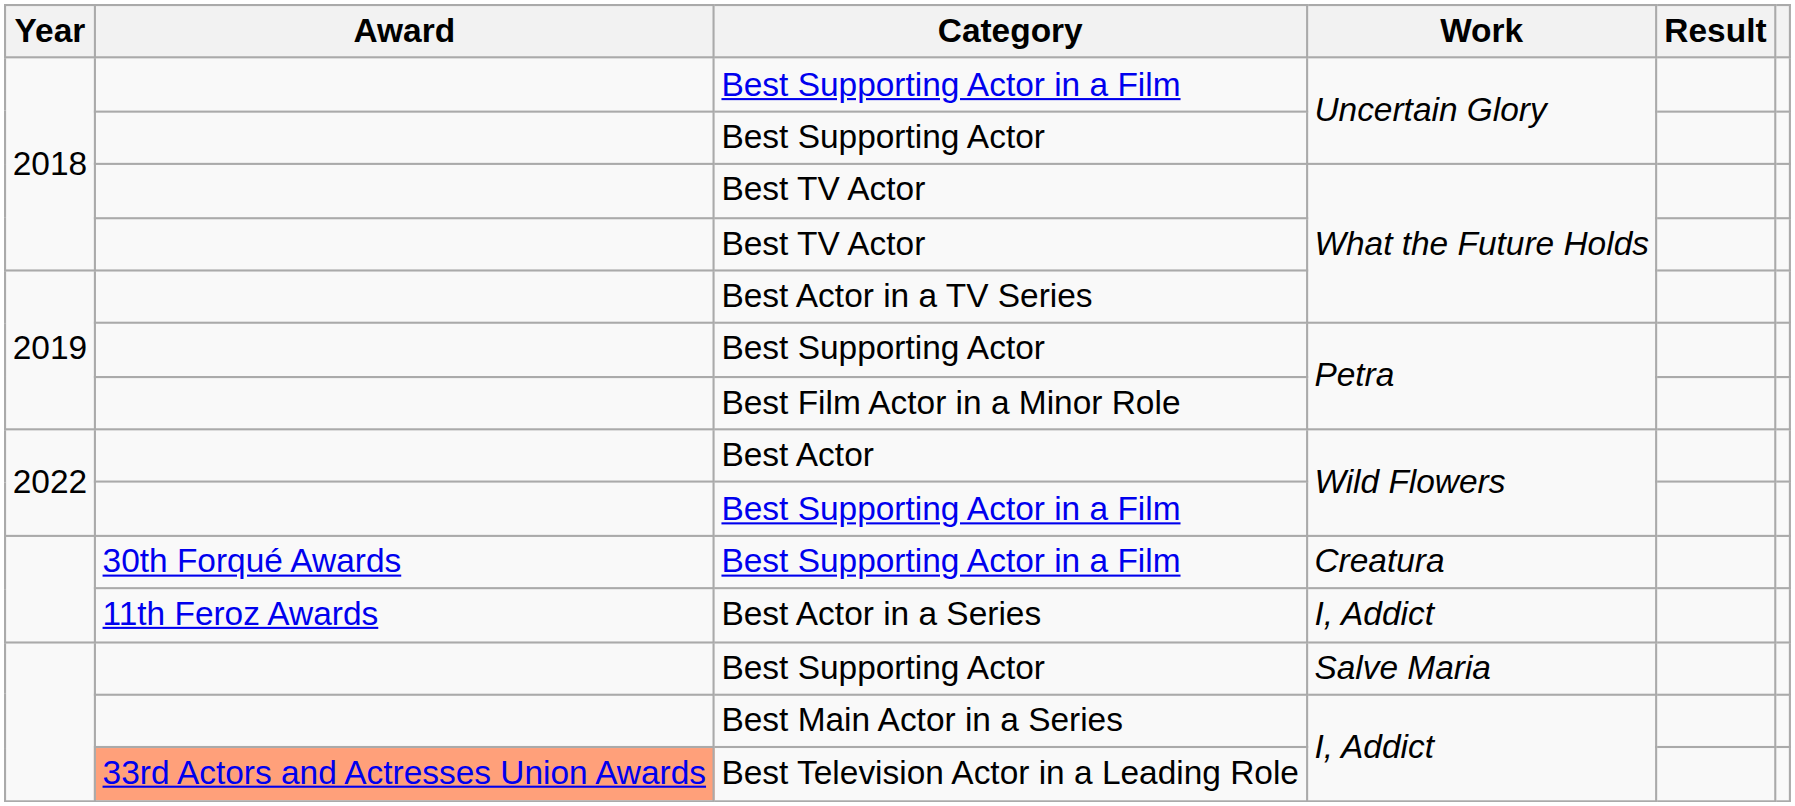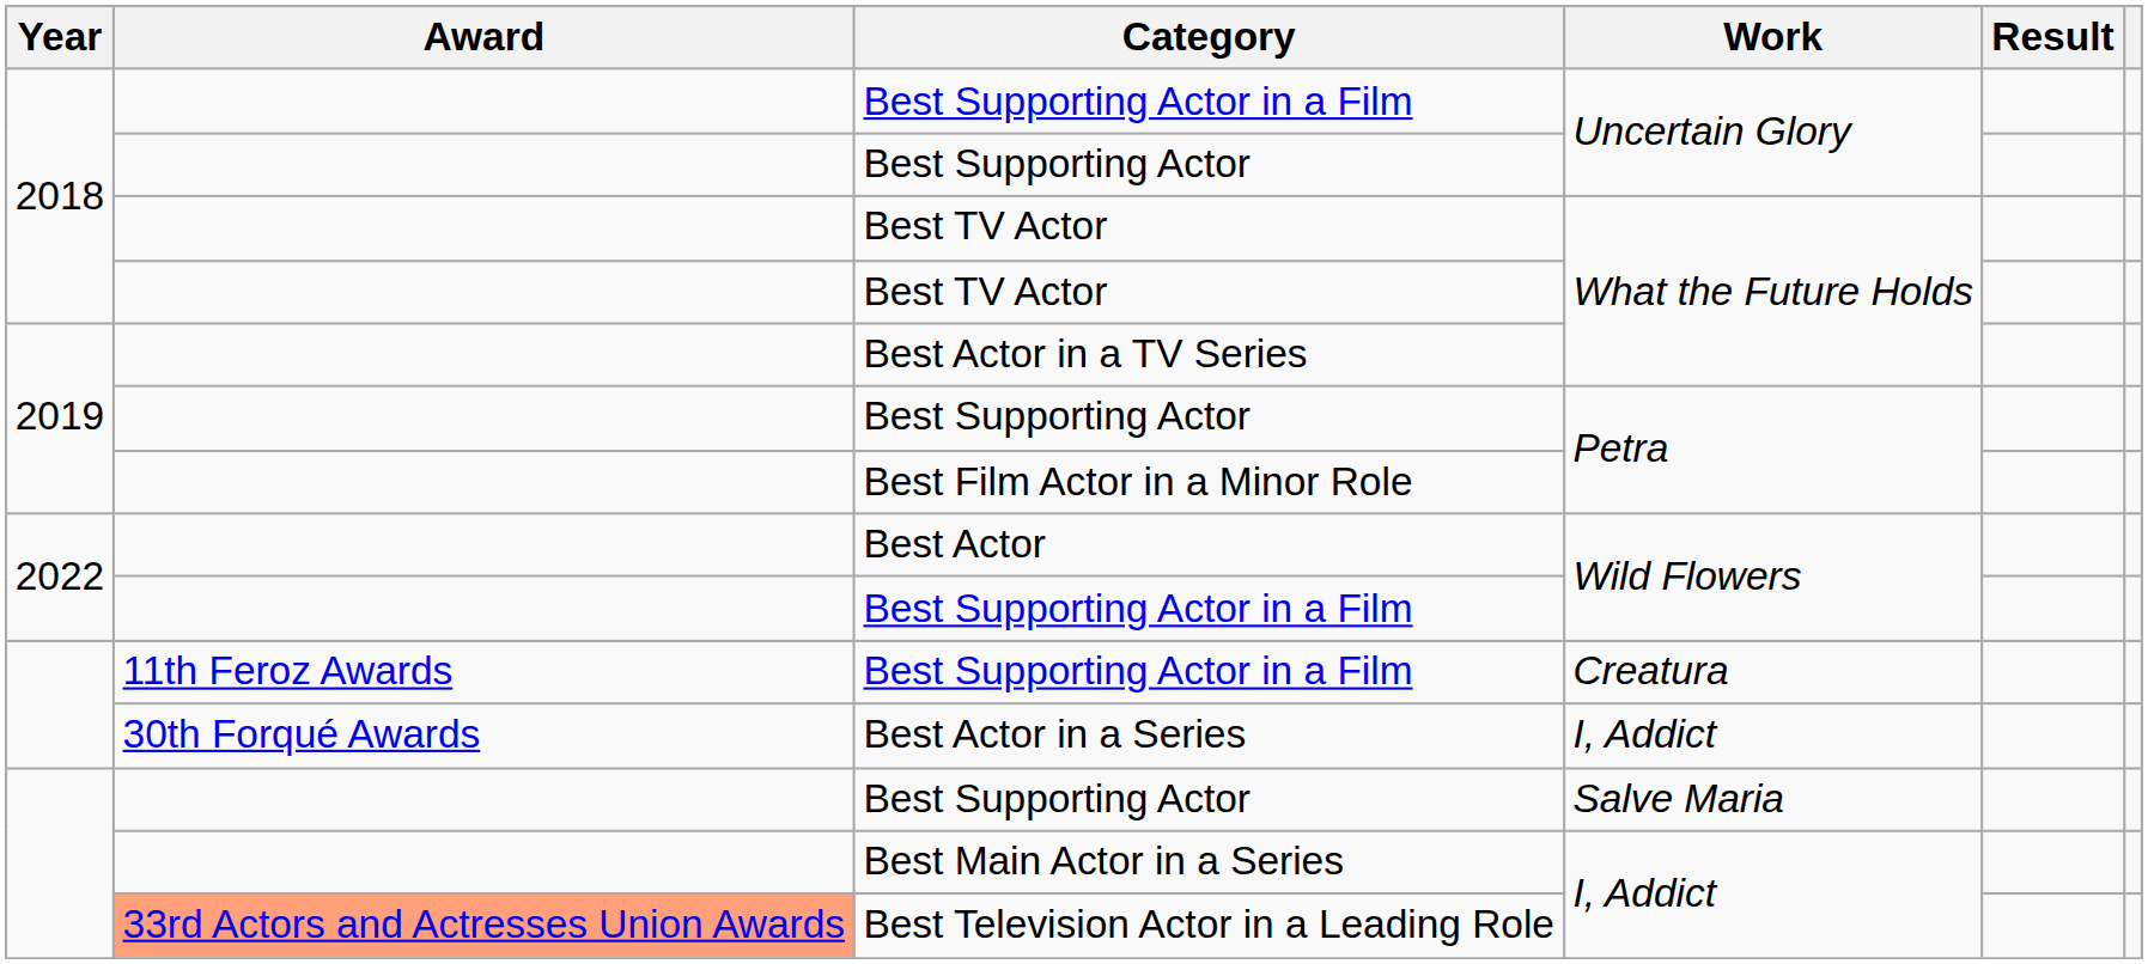Best Supporting Actor in a Film / Creatura | Award: 30th Forqué Awards -> 11th Feroz Awards
Best Actor in a Series | Award: 11th Feroz Awards -> 30th Forqué Awards
